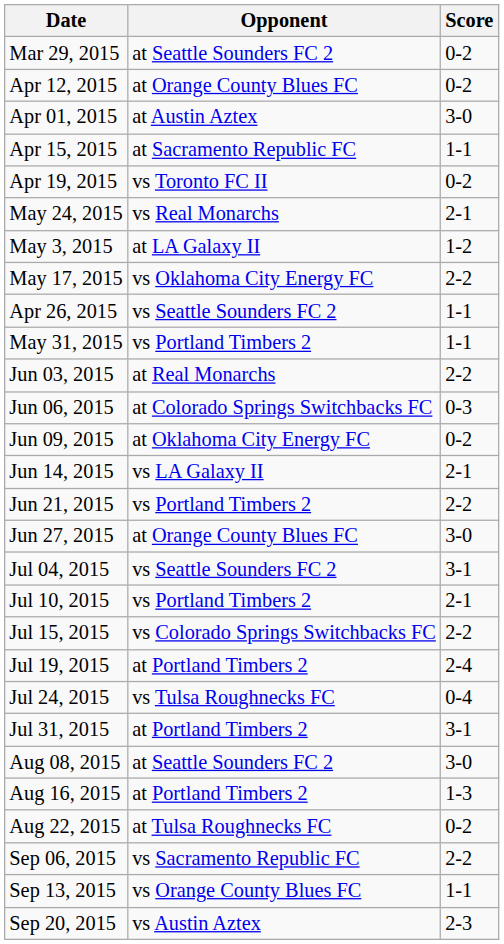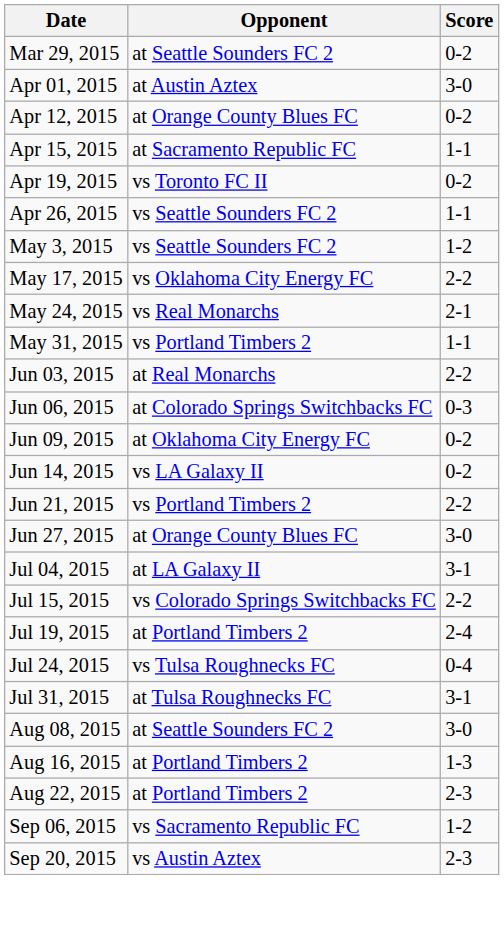rows swapped: Apr 01, 2015 <-> Apr 12, 2015
rows swapped: Apr 26, 2015 <-> May 24, 2015
May 3, 2015 | Opponent: at LA Galaxy II -> vs Seattle Sounders FC 2
Jun 14, 2015 | Score: 2-1 -> 0-2
Jul 04, 2015 | Opponent: vs Seattle Sounders FC 2 -> at LA Galaxy II
- row: Jul 10, 2015 | vs Portland Timbers 2 | 2-1
Jul 31, 2015 | Opponent: at Portland Timbers 2 -> at Tulsa Roughnecks FC
Aug 22, 2015 | Opponent: at Tulsa Roughnecks FC -> at Portland Timbers 2
Aug 22, 2015 | Score: 0-2 -> 2-3
Sep 06, 2015 | Score: 2-2 -> 1-2
- row: Sep 13, 2015 | vs Orange County Blues FC | 1-1
